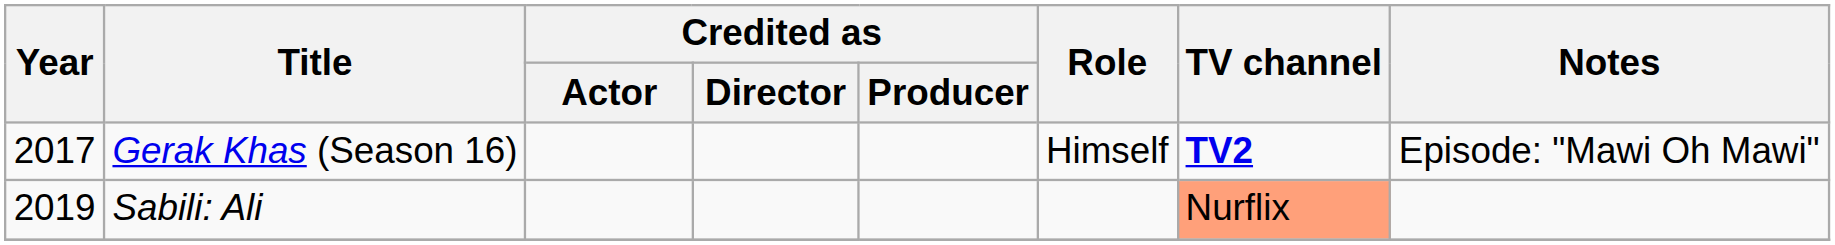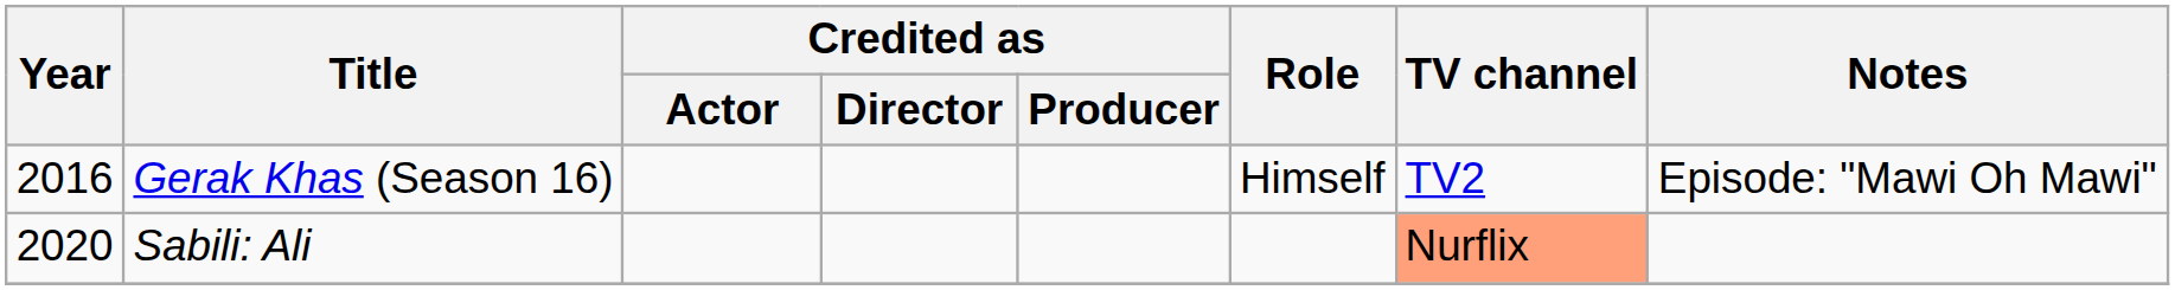Gerak Khas (Season 16) | Year: 2017 -> 2016
Gerak Khas (Season 16) | TV channel: bold -> normal
Sabili: Ali | Year: 2019 -> 2020
